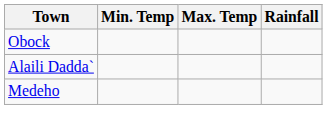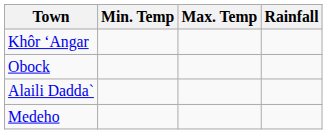+ row: Khôr ‘Angar
